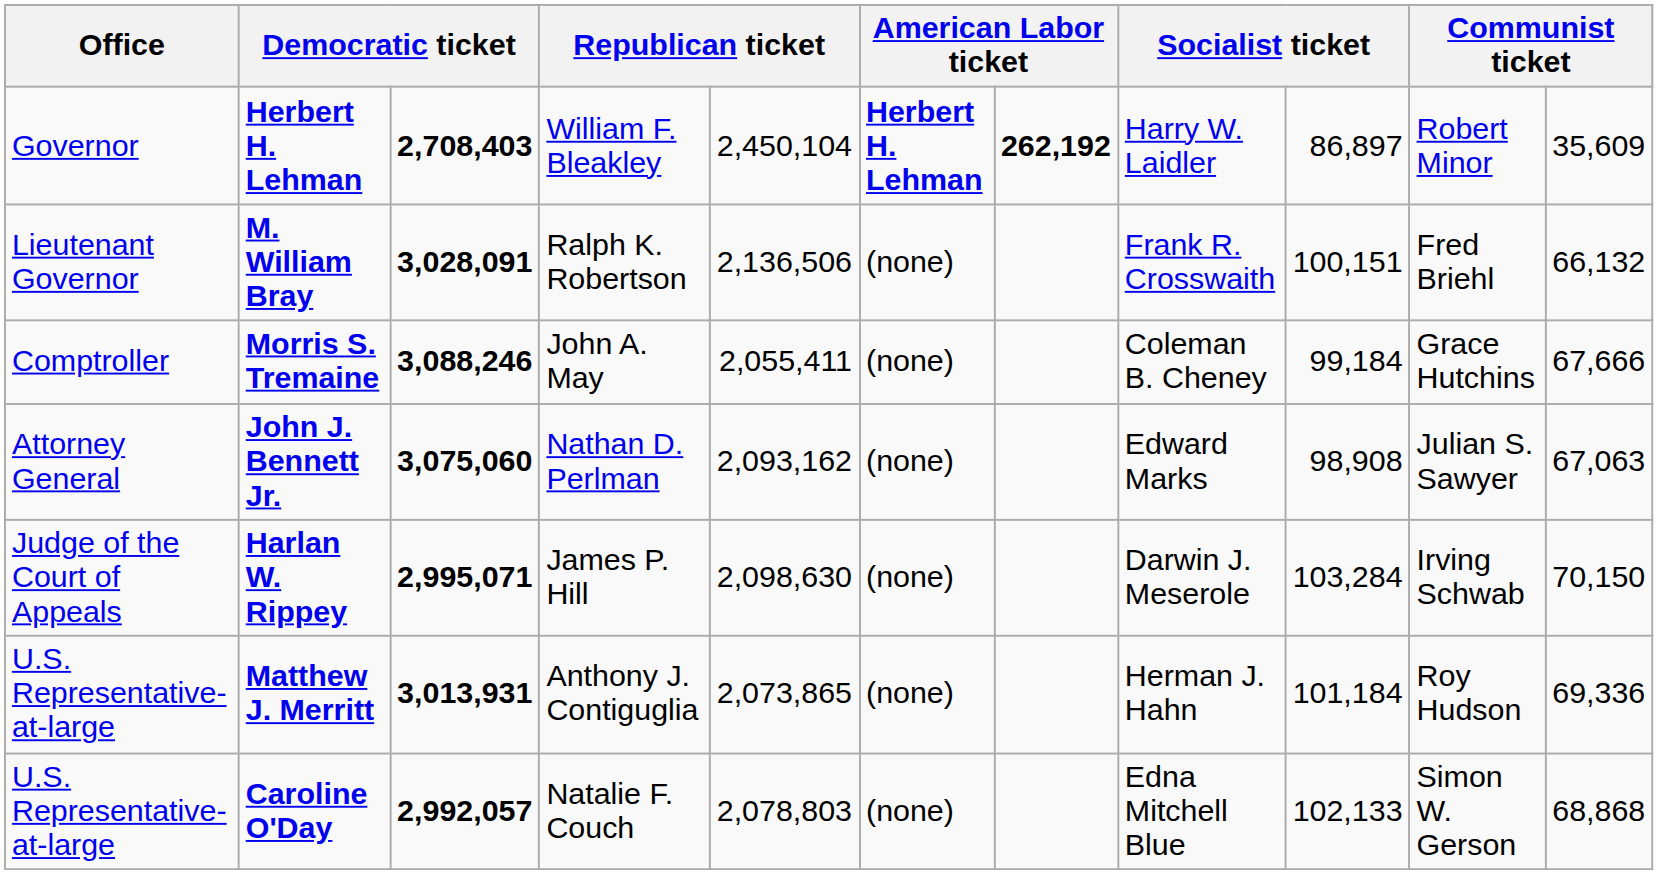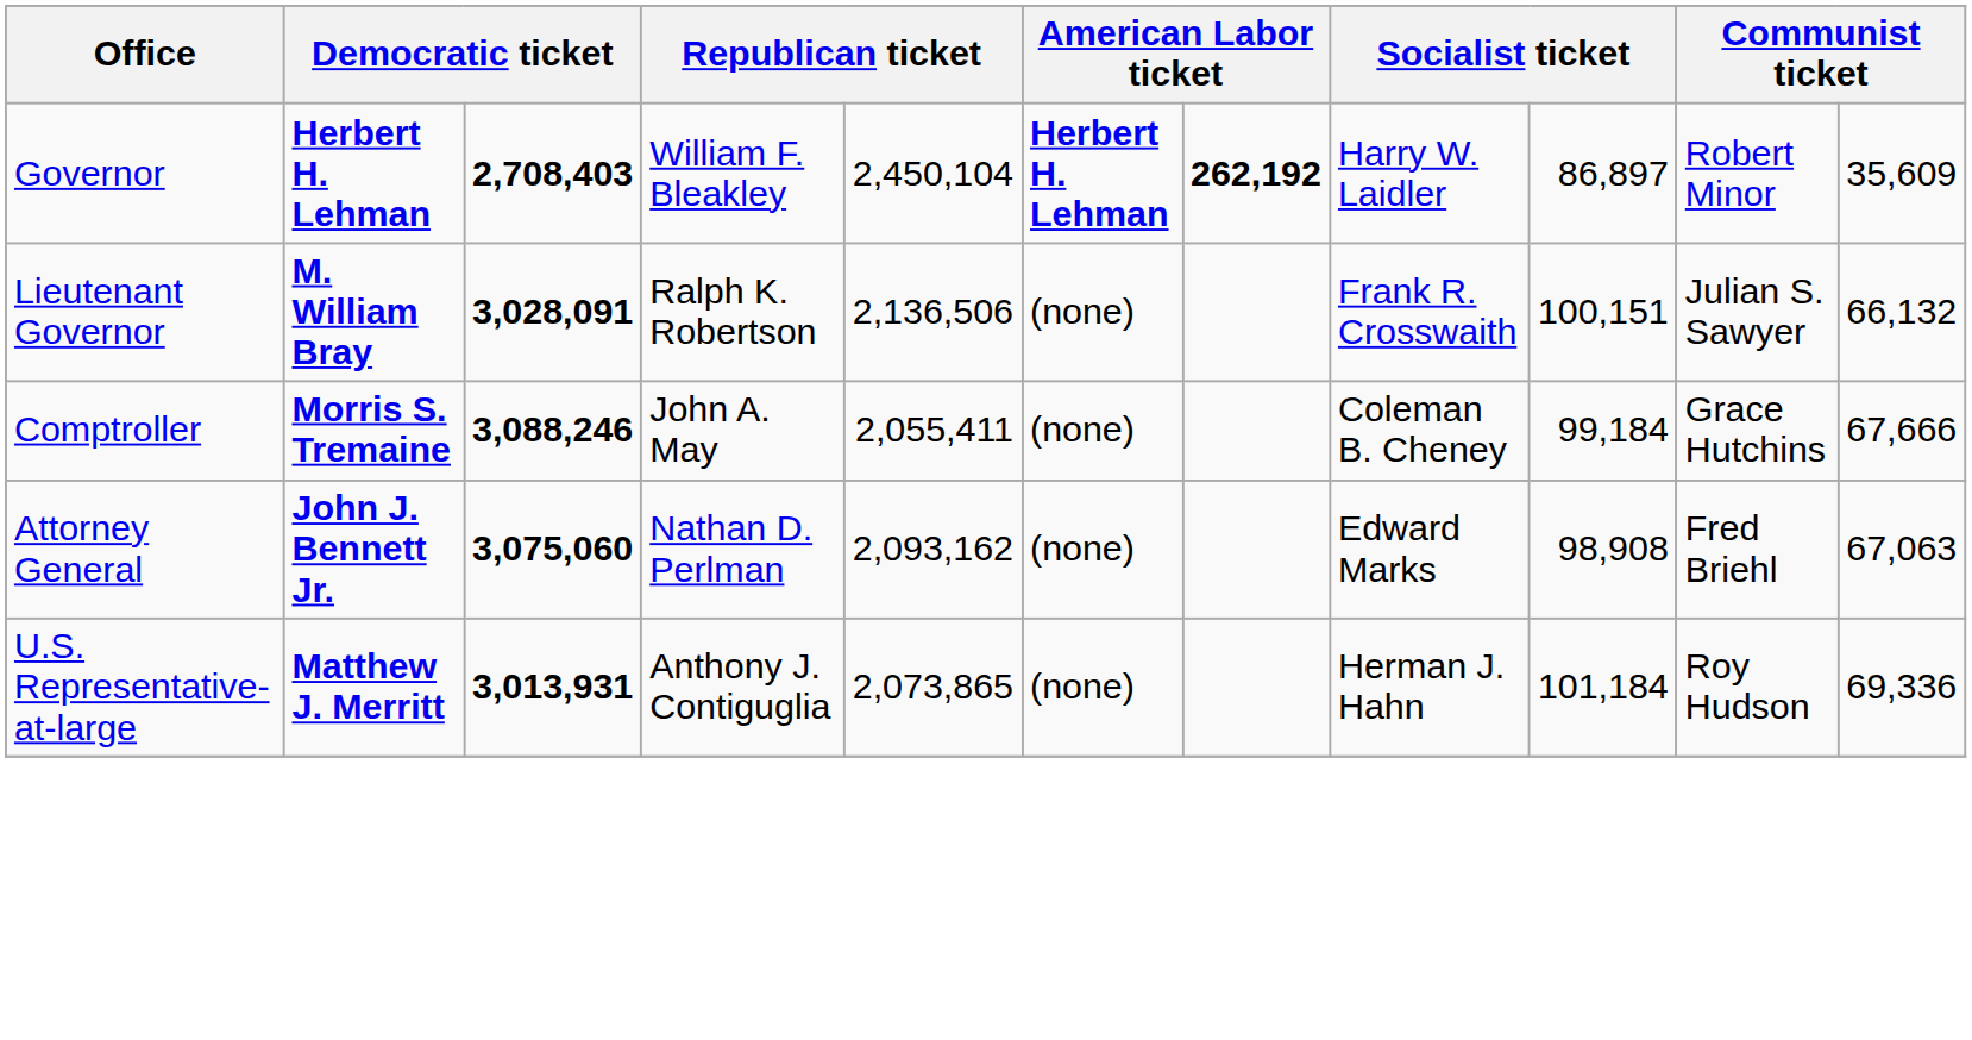M. William Bray | column 10: Fred Briehl -> Julian S. Sawyer
John J. Bennett Jr. | column 10: Julian S. Sawyer -> Fred Briehl
- row: Judge of the Court of Appeals | Harlan W. Rippey | 2,995,071 | James P. Hill | 2,098,630 | (none) | Darwin J. Meserole | 103,284 | Irving Schwab | 70,150
- row: U.S. Representative-at-large | Caroline O'Day | 2,992,057 | Natalie F. Couch | 2,078,803 | (none) | Edna Mitchell Blue | 102,133 | Simon W. Gerson | 68,868
